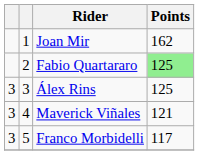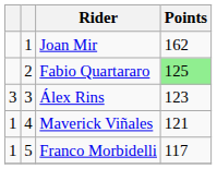Álex Rins | Points: 125 -> 123
Maverick Viñales | column 1: 3 -> 1
Franco Morbidelli | column 1: 3 -> 1
